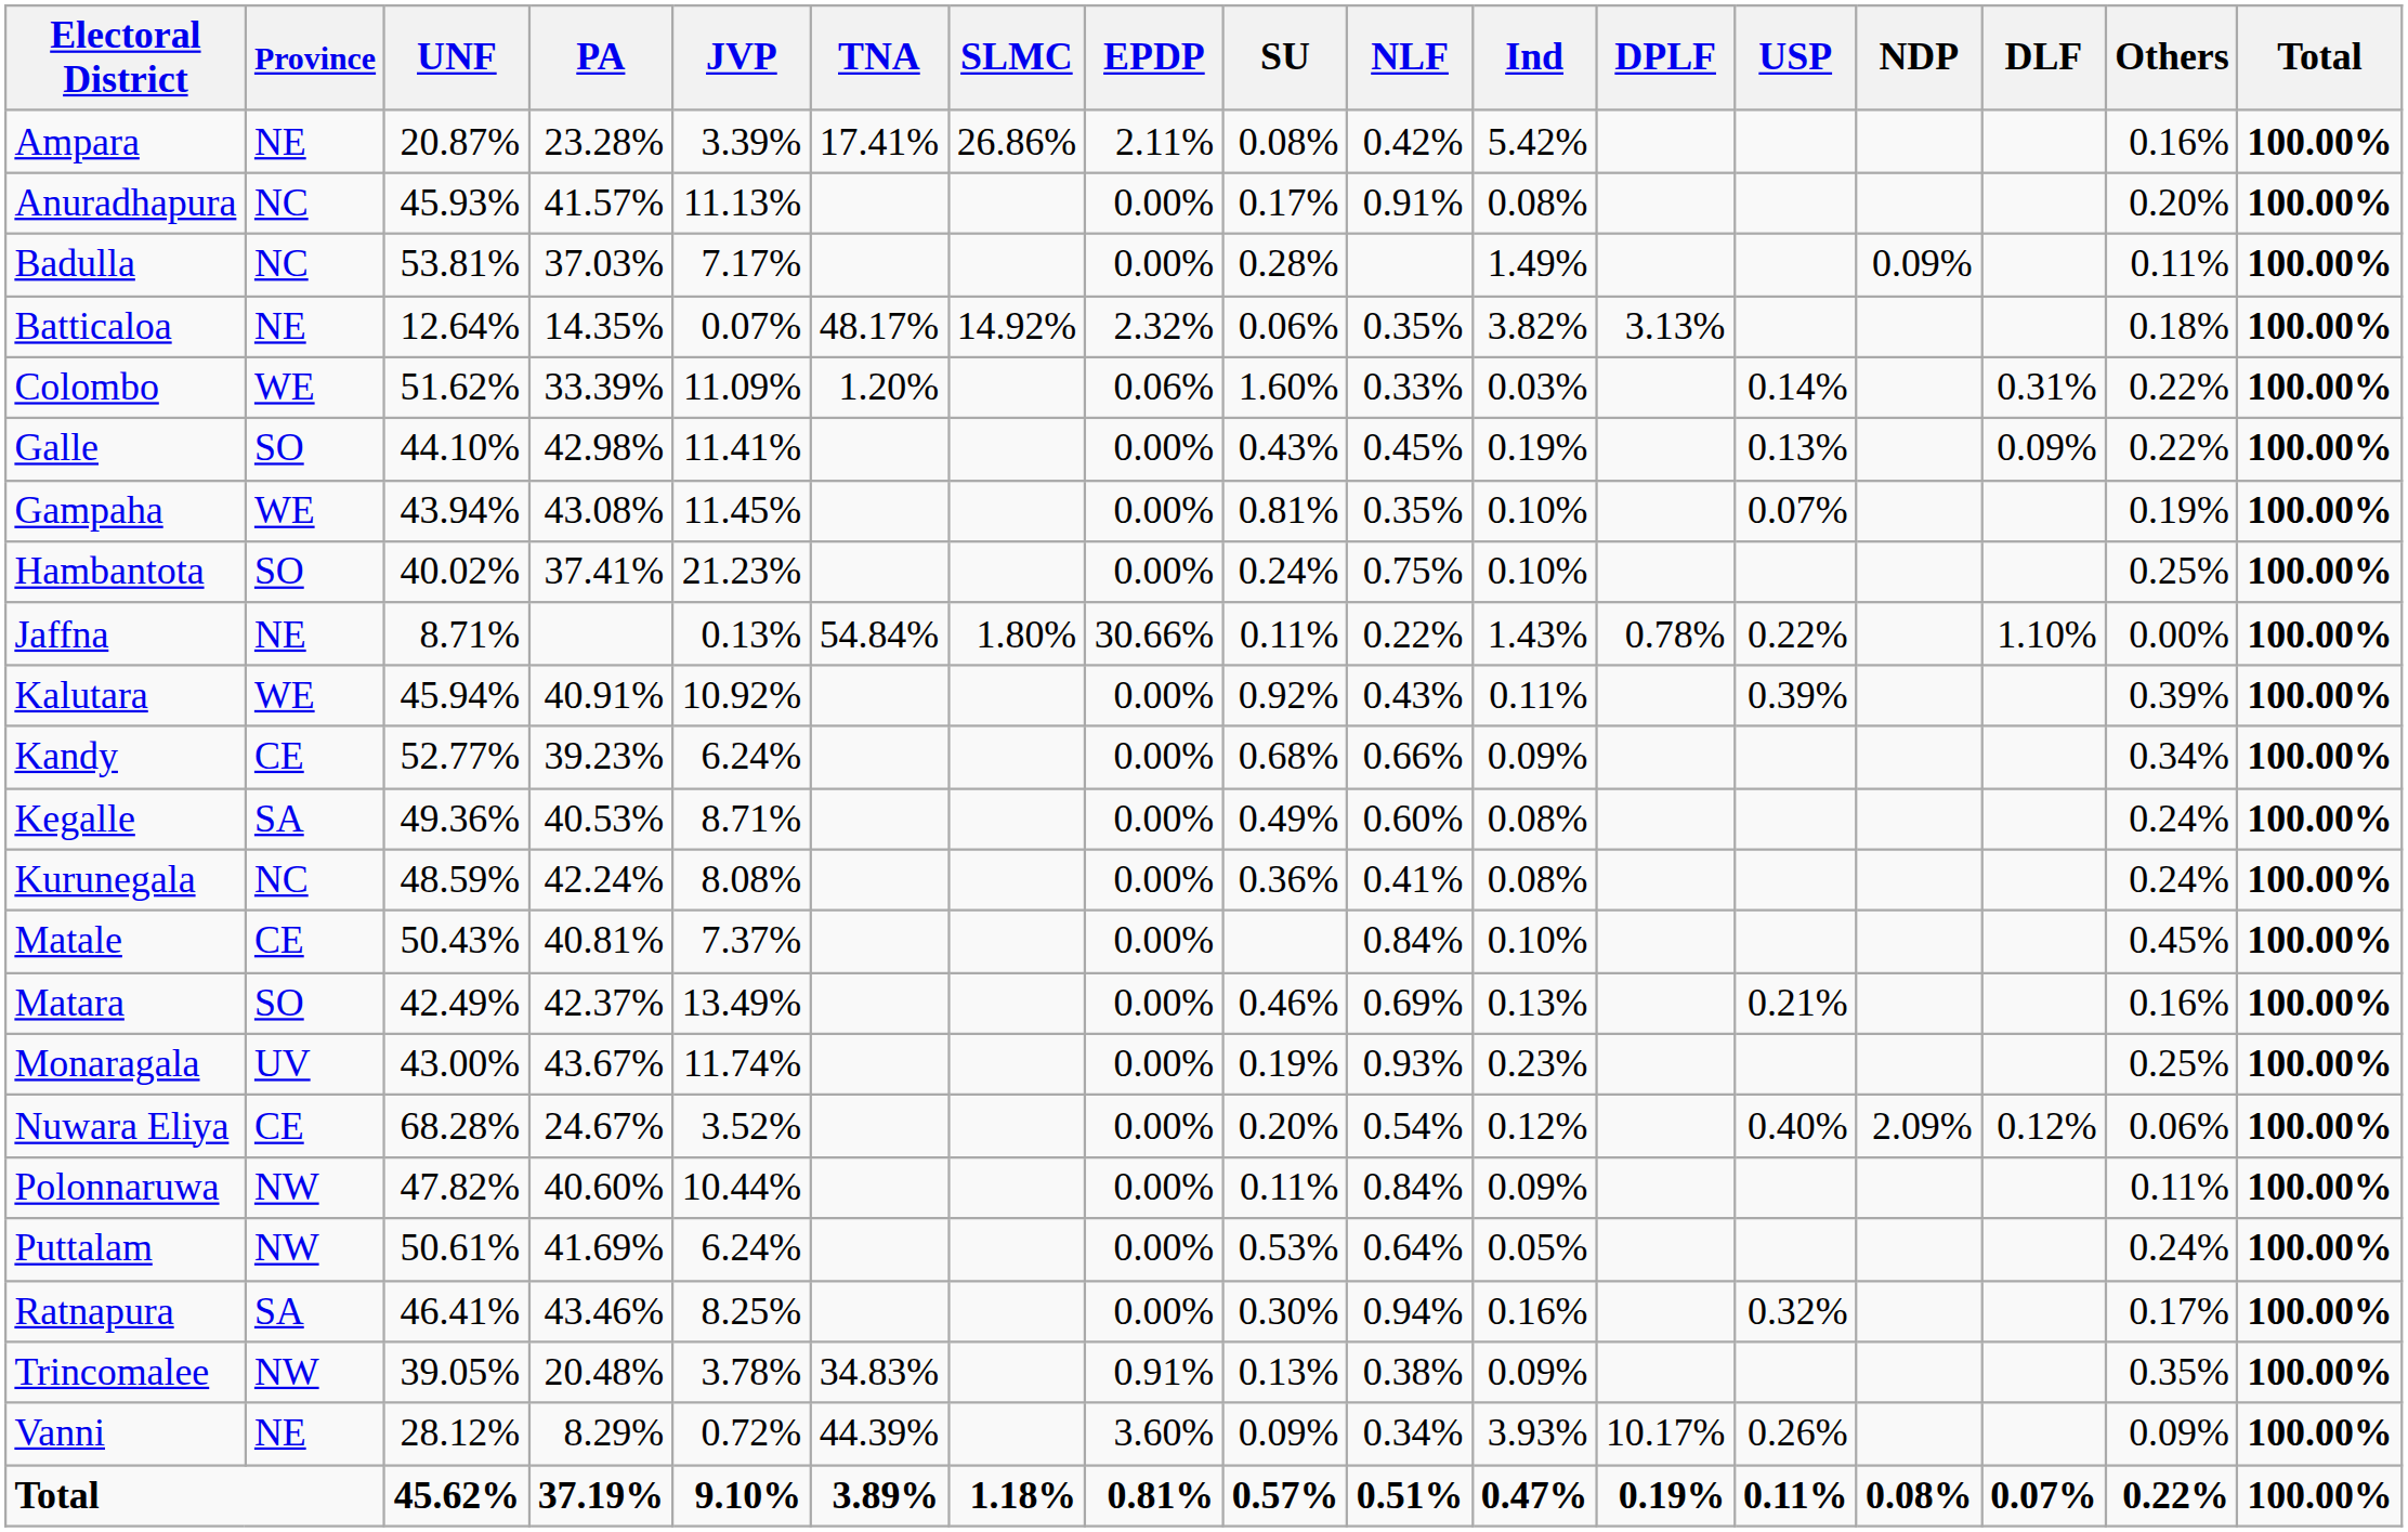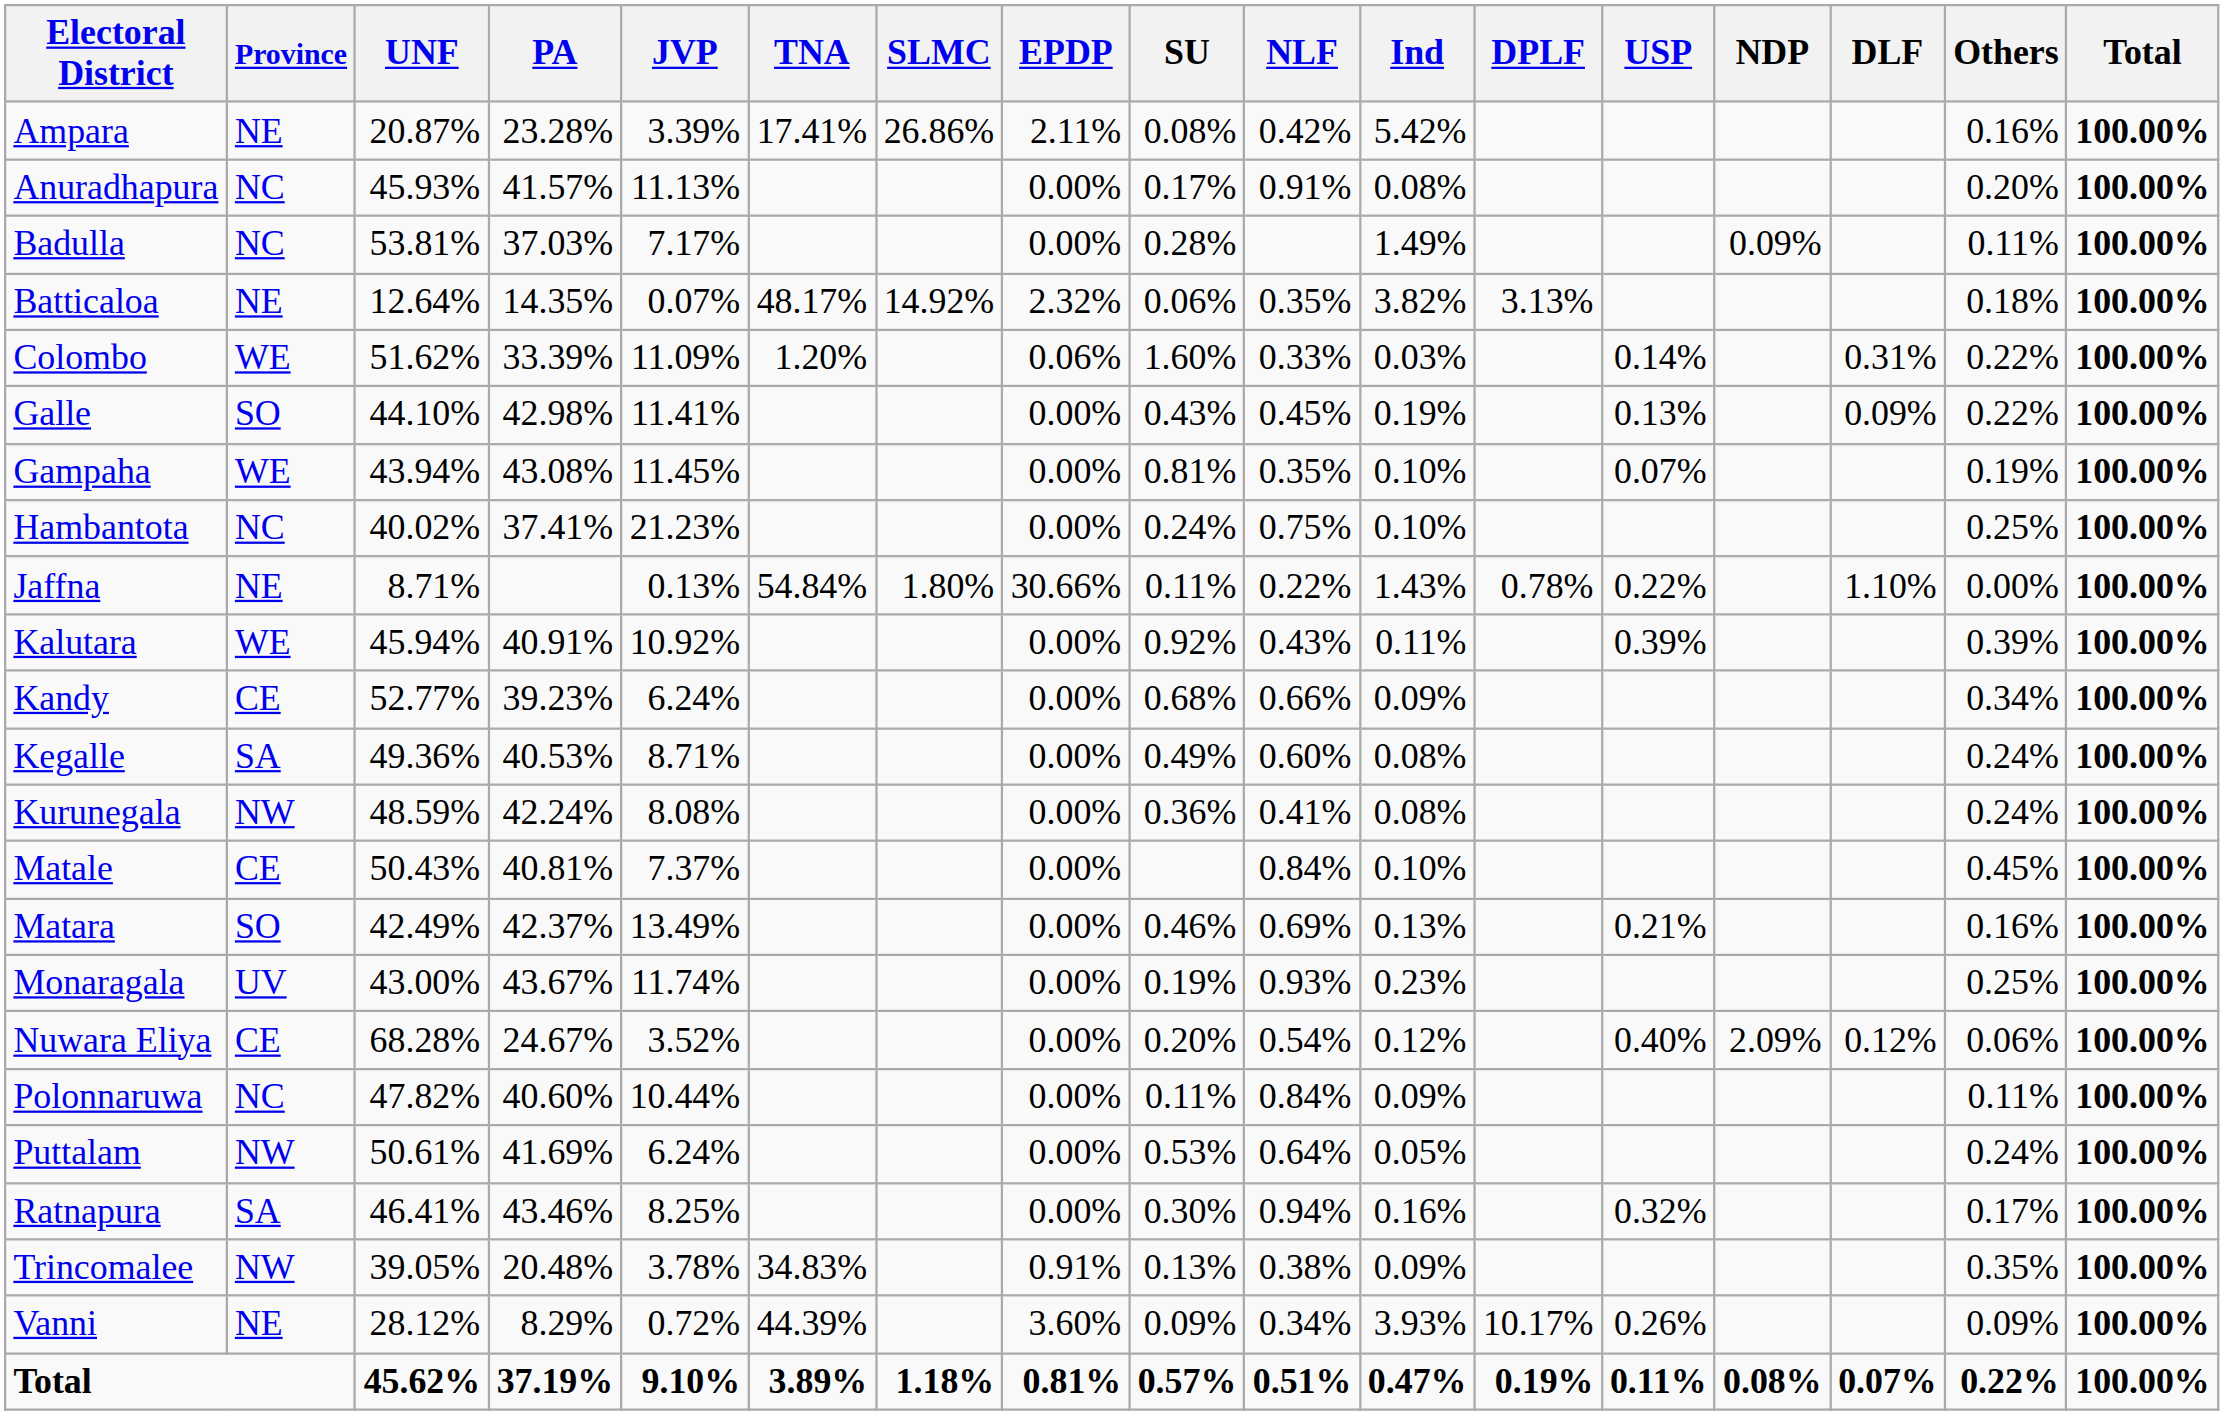Hambantota | Province: SO -> NC
Kurunegala | Province: NC -> NW
Polonnaruwa | Province: NW -> NC
